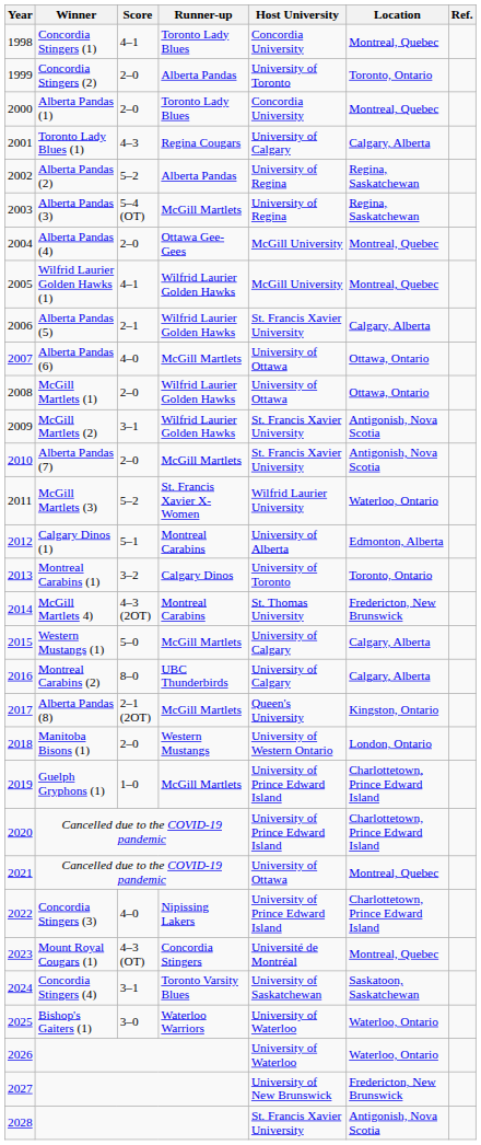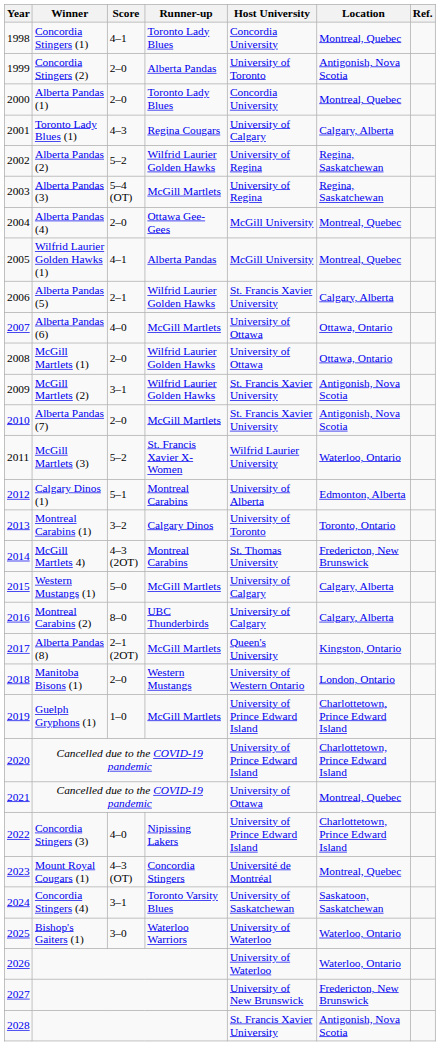Concordia Stingers (2) | Location: Toronto, Ontario -> Antigonish, Nova Scotia
Alberta Pandas (2) | Runner-up: Alberta Pandas -> Wilfrid Laurier Golden Hawks
Wilfrid Laurier Golden Hawks (1) | Runner-up: Wilfrid Laurier Golden Hawks -> Alberta Pandas
